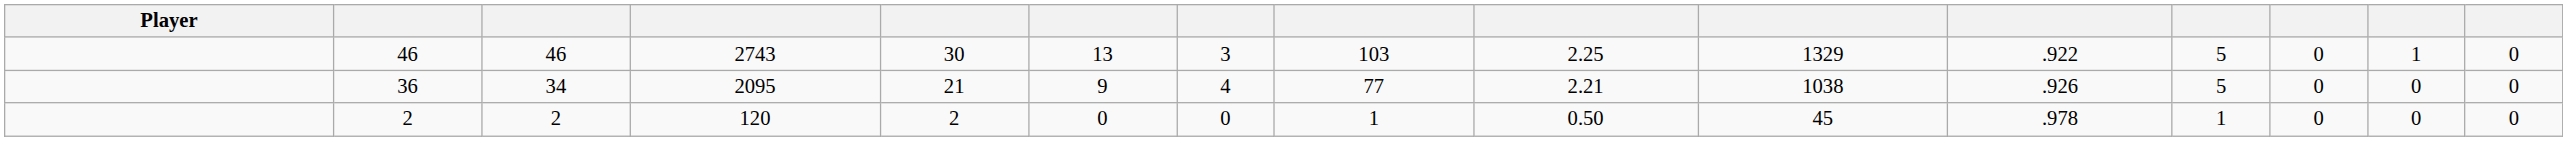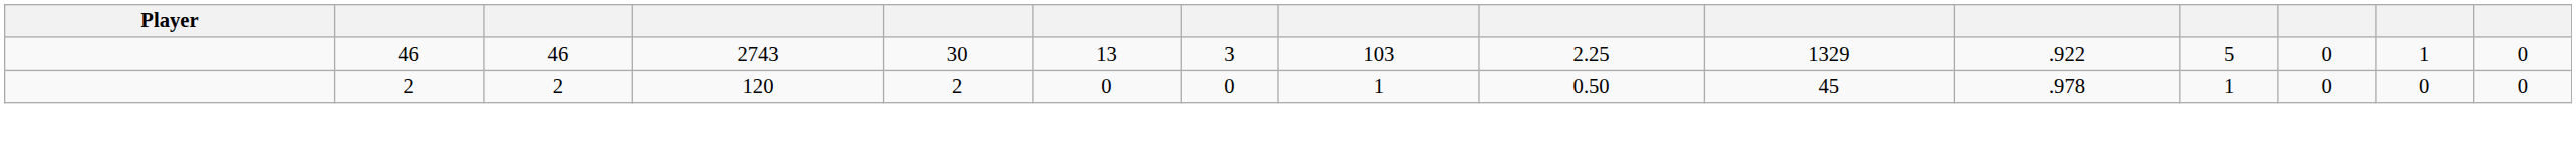- row: 36 | 34 | 2095 | 21 | 9 | 4 | 77 | 2.21 | 1038 | .926 | 5 | 0 | 0 | 0
